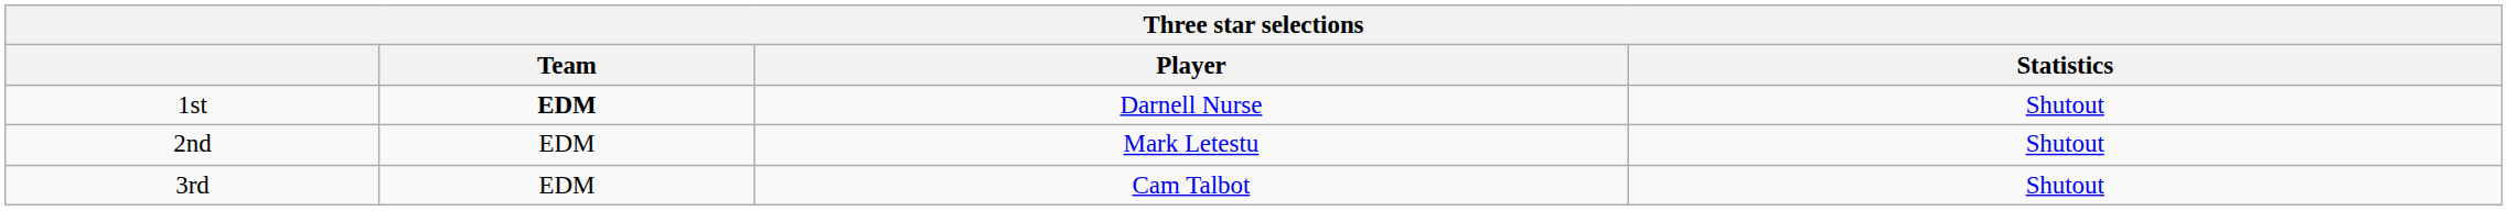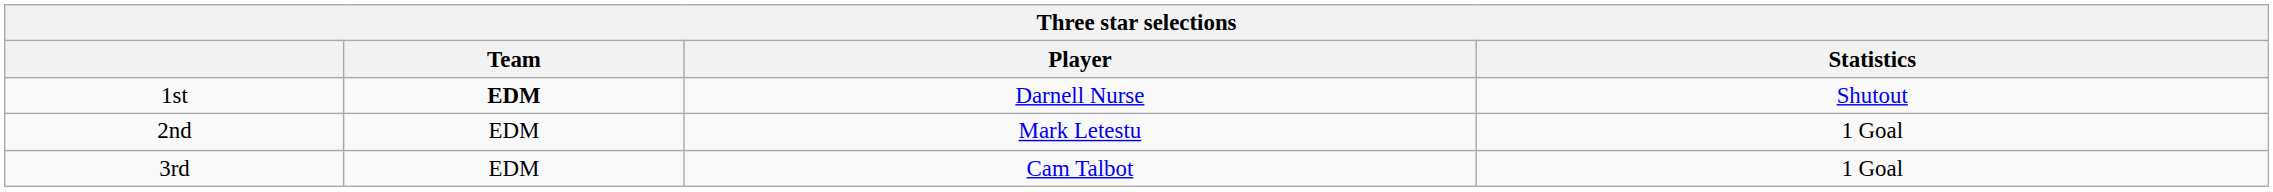2nd | Statistics: Shutout -> 1 Goal
3rd | Statistics: Shutout -> 1 Goal
